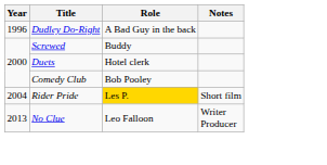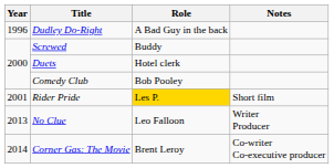Rider Pride | Year: 2004 -> 2001
+ row: 2014 | Corner Gas: The Movie | Brent Leroy | Co-writer Co-executive producer
